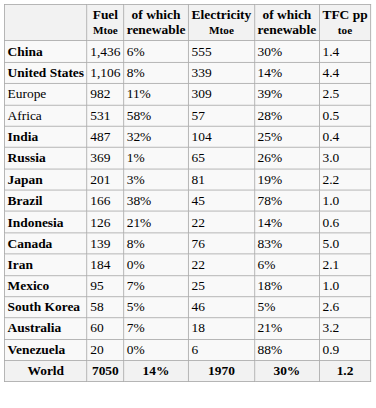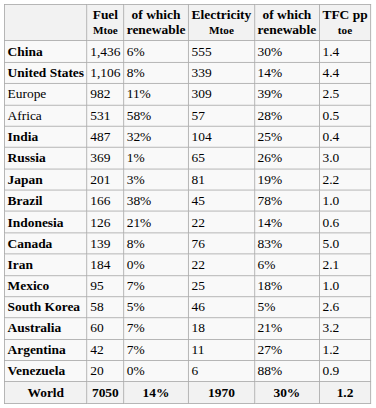+ row: Argentina | 42 | 7% | 11 | 27% | 1.2
